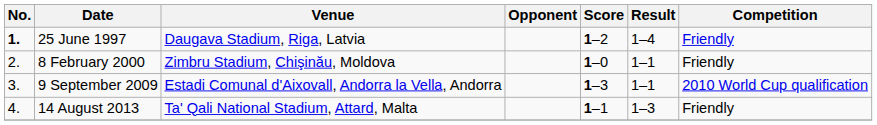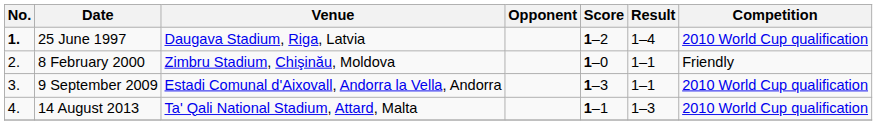25 June 1997 | Competition: Friendly -> 2010 World Cup qualification
14 August 2013 | Competition: Friendly -> 2010 World Cup qualification
